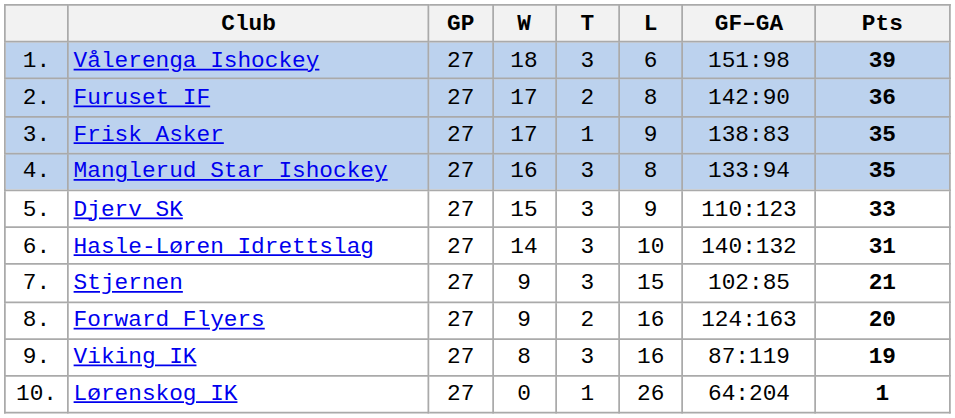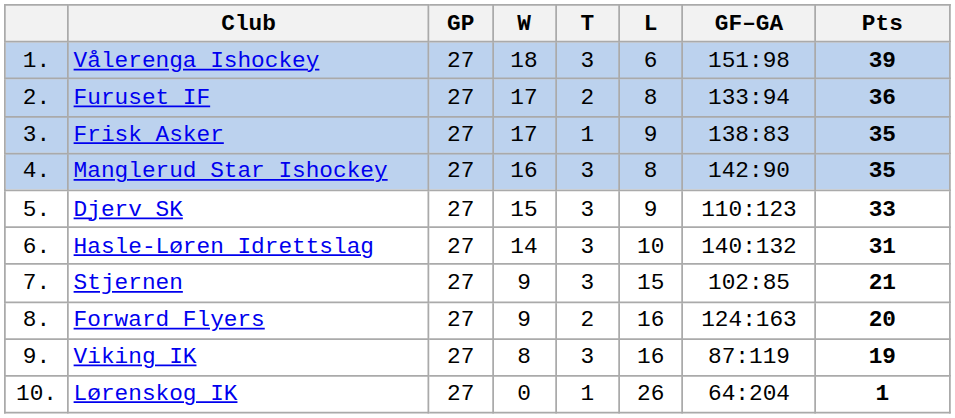Furuset IF | GF–GA: 142:90 -> 133:94
Manglerud Star Ishockey | GF–GA: 133:94 -> 142:90
